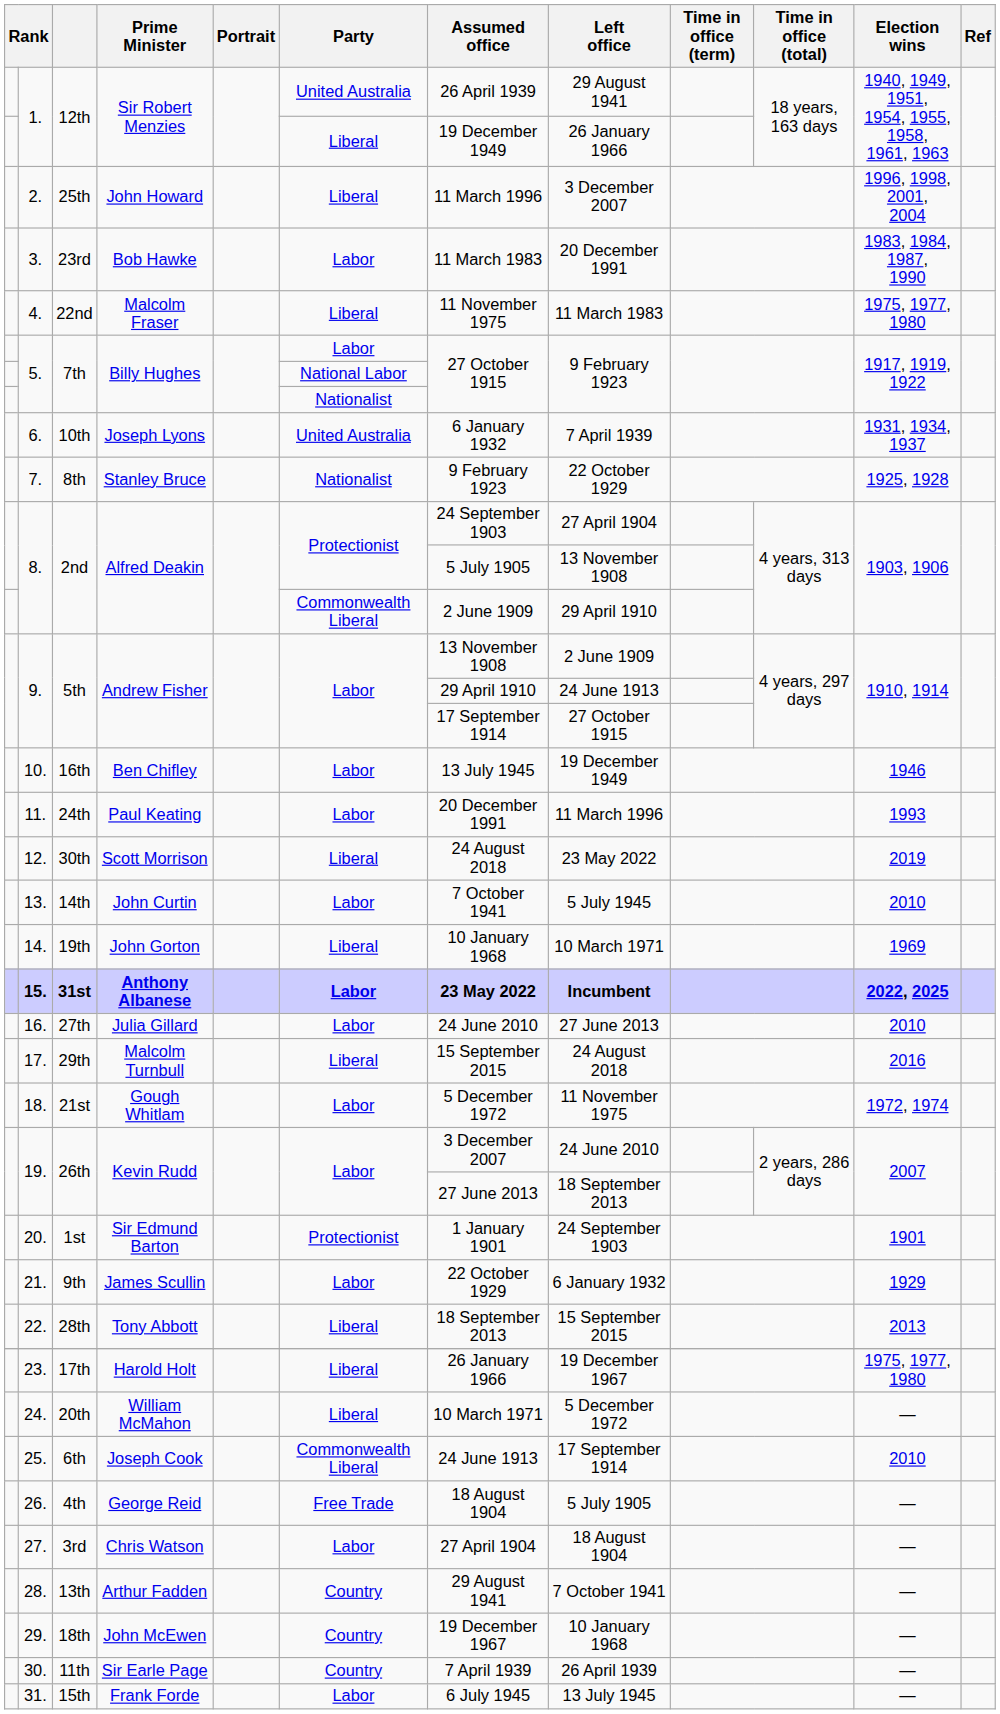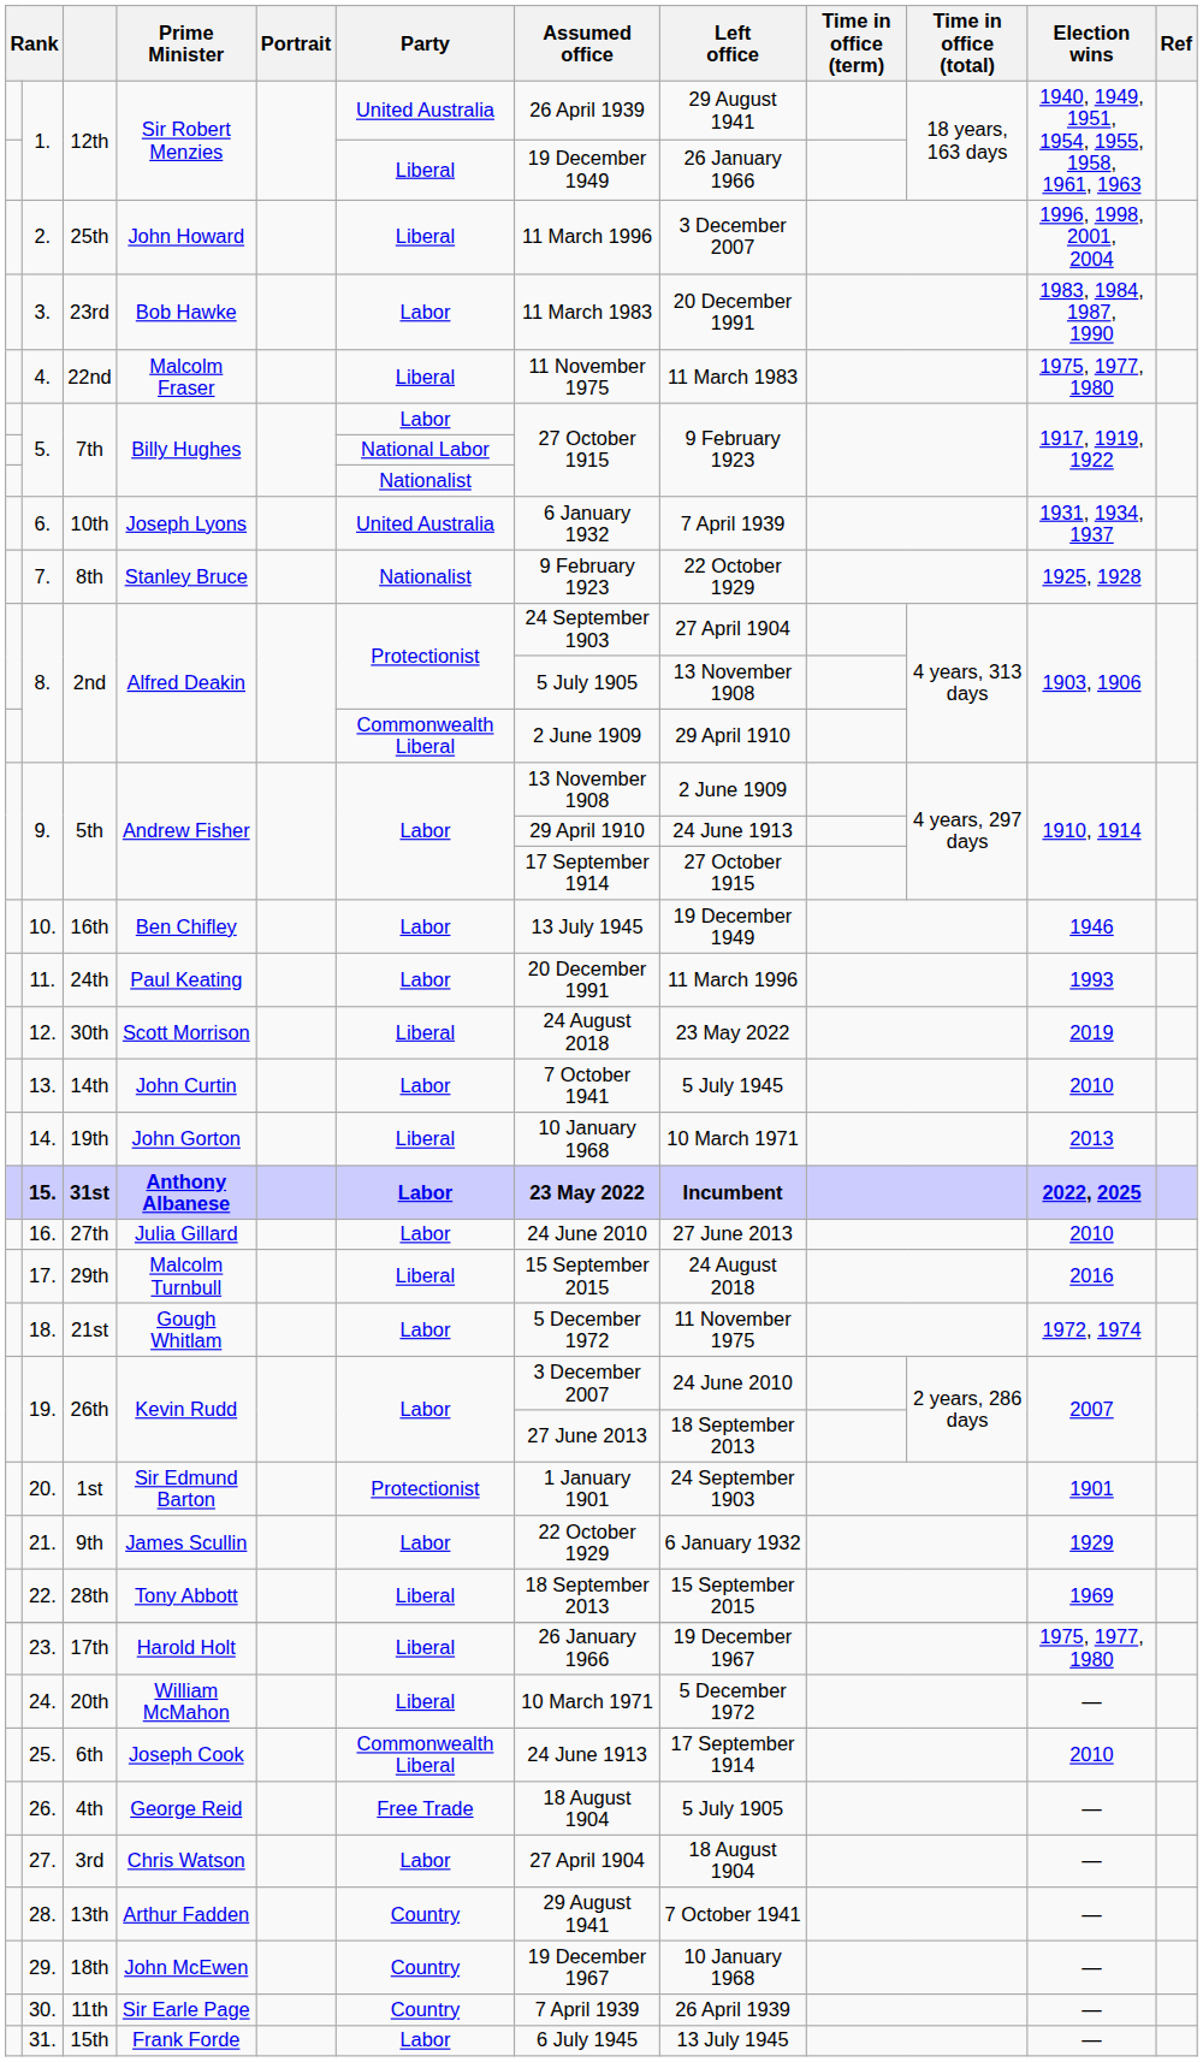14. | Election wins: 1969 -> 2013
22. | Election wins: 2013 -> 1969
